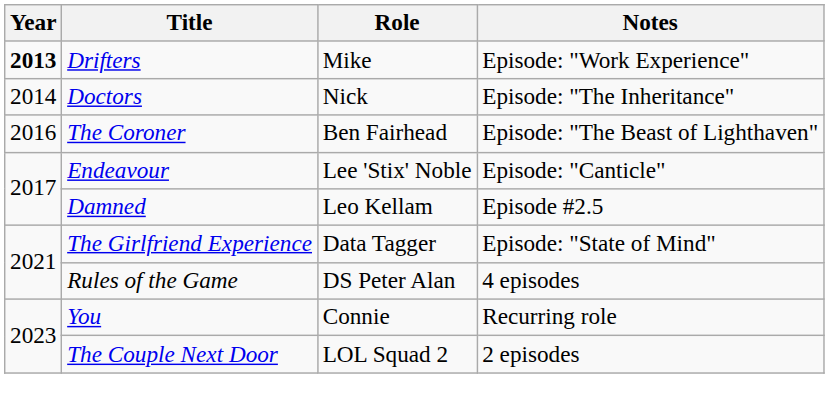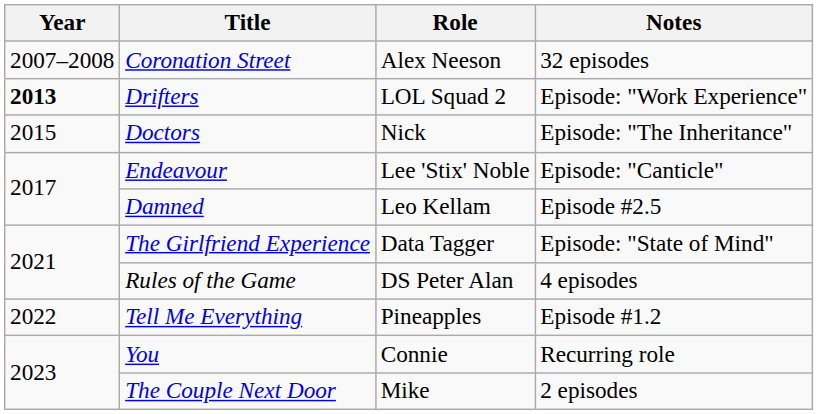+ row: 2007–2008 | Coronation Street | Alex Neeson | 32 episodes
Drifters | Role: Mike -> LOL Squad 2
Doctors | Year: 2014 -> 2015
- row: 2016 | The Coroner | Ben Fairhead | Episode: "The Beast of Lighthaven"
+ row: 2022 | Tell Me Everything | Pineapples | Episode #1.2
The Couple Next Door | Role: LOL Squad 2 -> Mike
